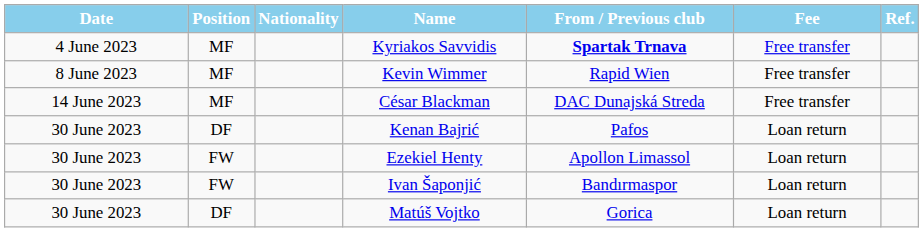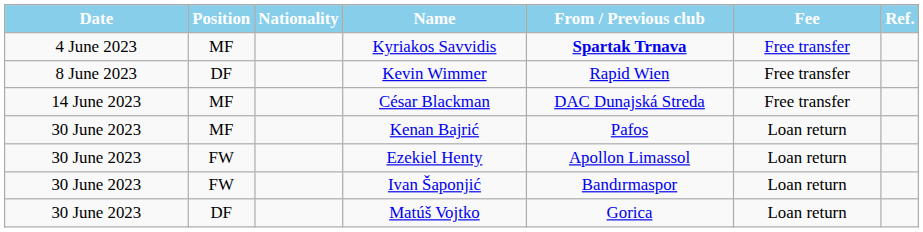Kevin Wimmer | Position: MF -> DF
Kenan Bajrić | Position: DF -> MF
